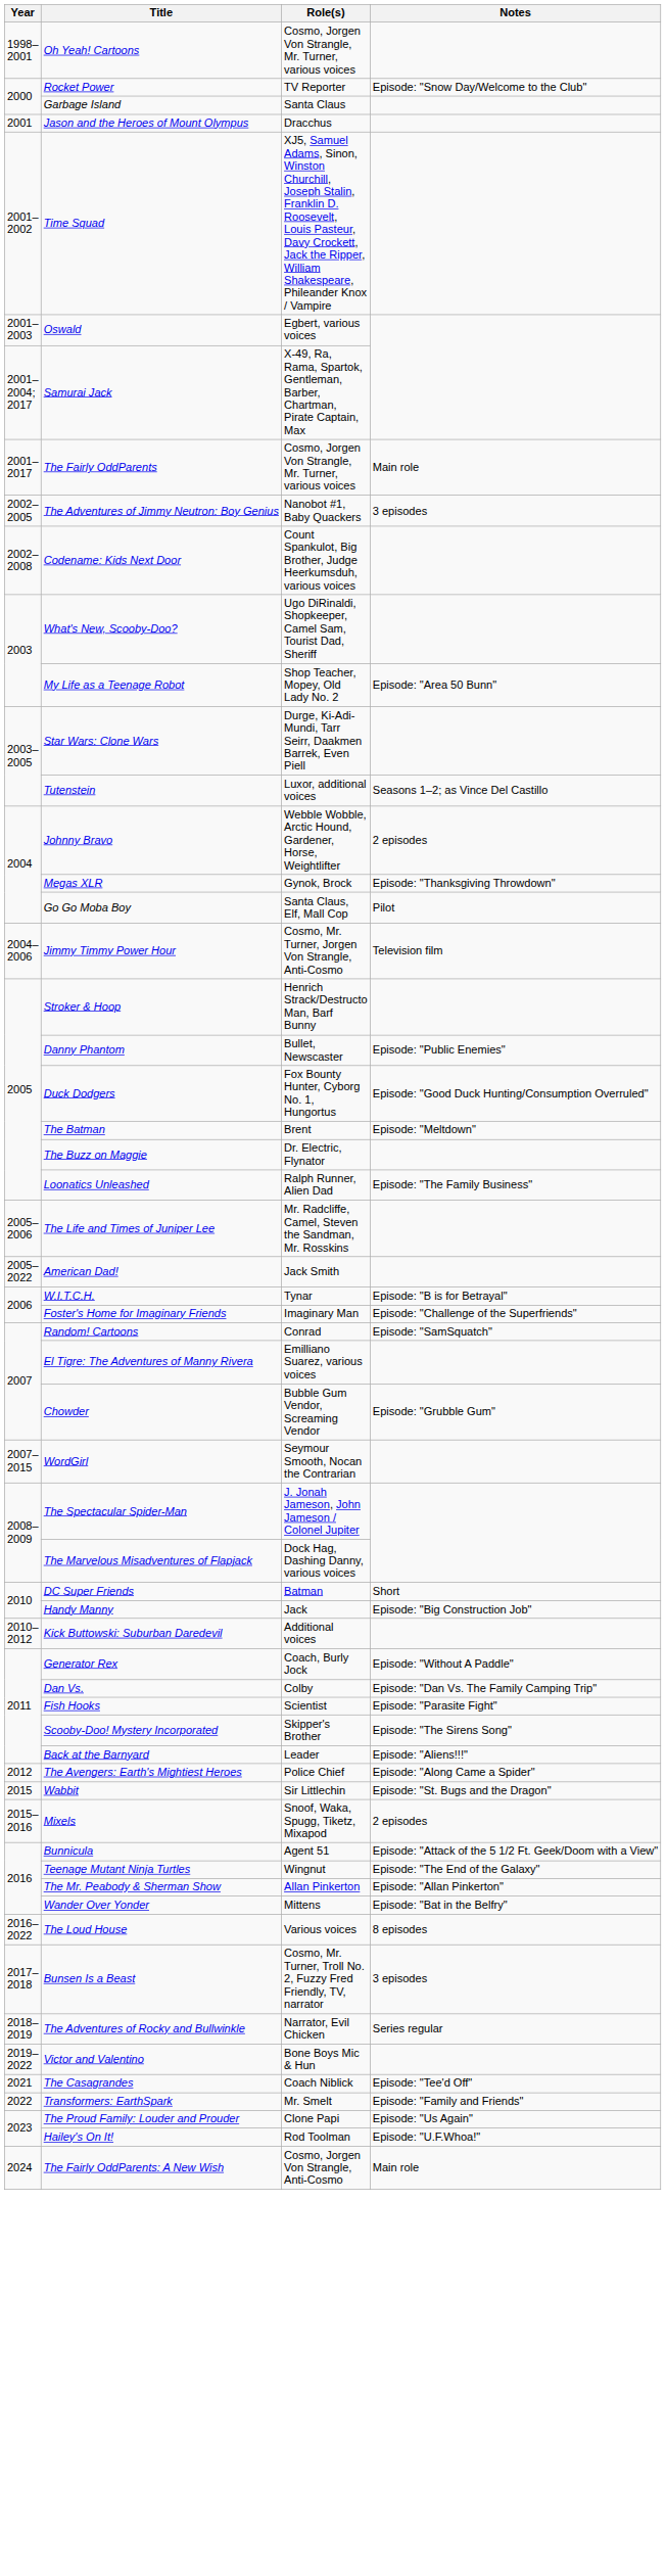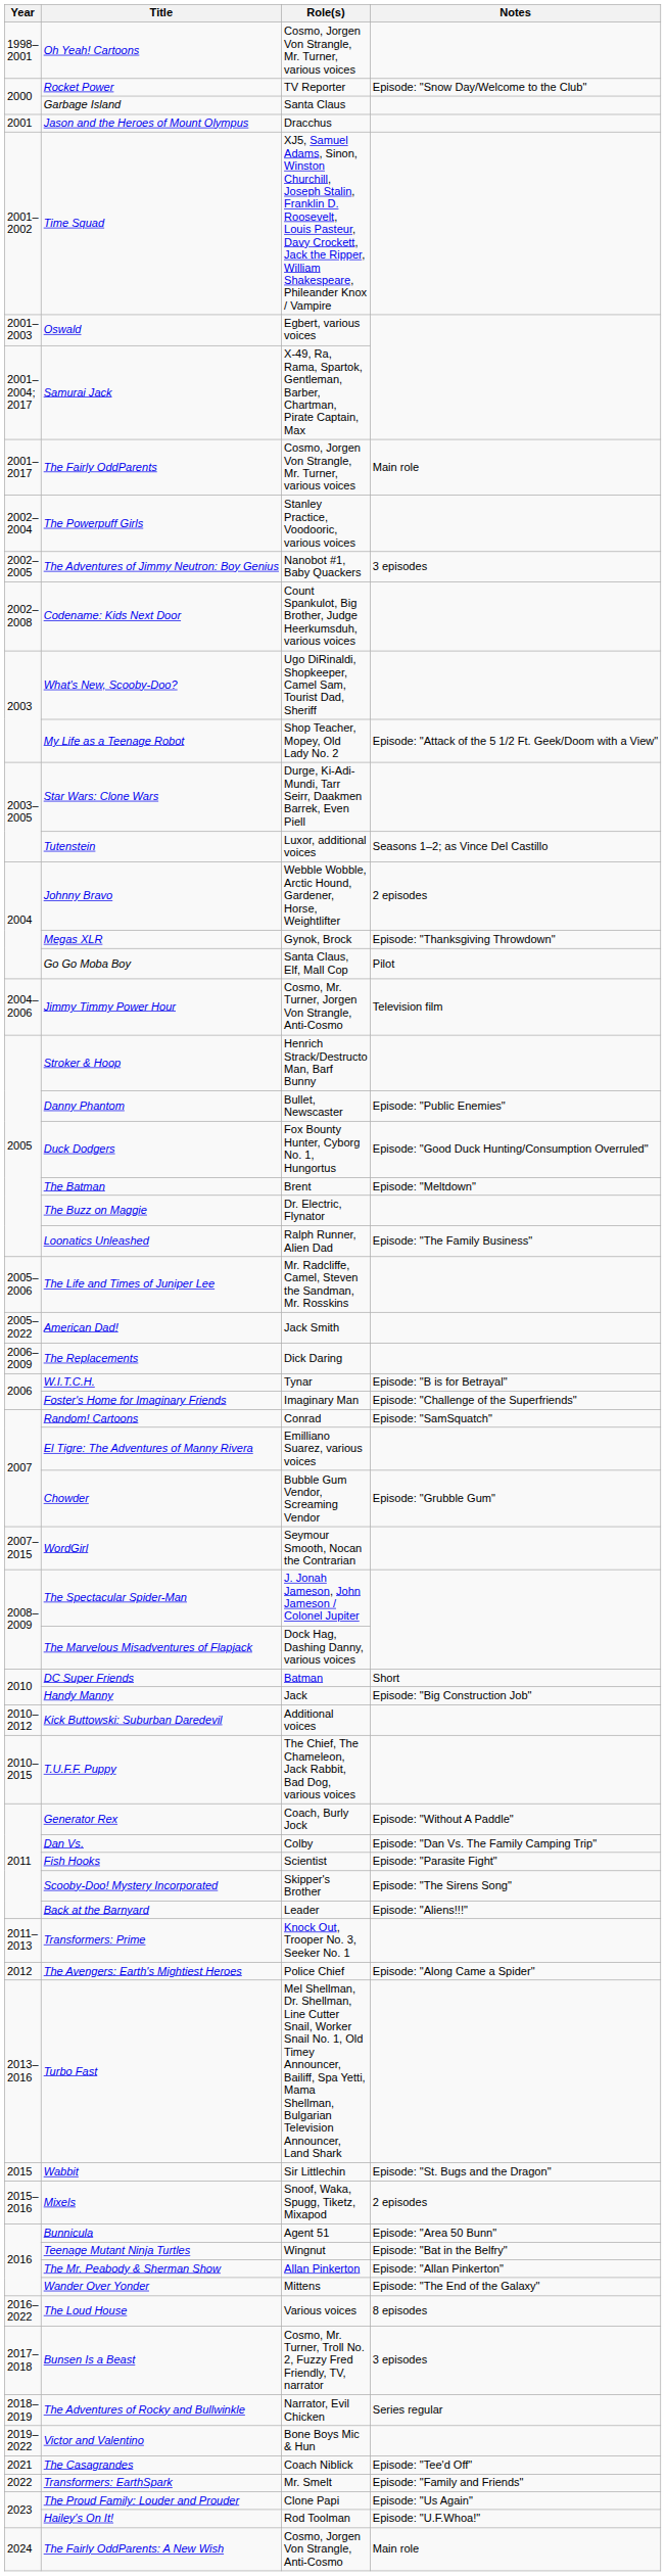+ row: 2002–2004 | The Powerpuff Girls | Stanley Practice, Voodooric, various voices
My Life as a Teenage Robot | Notes: Episode: "Area 50 Bunn" -> Episode: "Attack of the 5 1/2 Ft. Geek/Doom with a View"
+ row: 2006–2009 | The Replacements | Dick Daring
+ row: 2010–2015 | T.U.F.F. Puppy | The Chief, The Chameleon, Jack Rabbit, Bad Dog, various voices
+ row: 2011–2013 | Transformers: Prime | Knock Out, Trooper No. 3, Seeker No. 1
+ row: 2013–2016 | Turbo Fast | Mel Shellman, Dr. Shellman, Line Cutter Snail, Worker Snail No. 1, Old Timey Announcer, Bailiff, Spa Yetti, Mama Shellman, Bulgarian Television Announcer, Land Shark
Bunnicula | Notes: Episode: "Attack of the 5 1/2 Ft. Geek/Doom with a View" -> Episode: "Area 50 Bunn"
Teenage Mutant Ninja Turtles | Notes: Episode: "The End of the Galaxy" -> Episode: "Bat in the Belfry"
Wander Over Yonder | Notes: Episode: "Bat in the Belfry" -> Episode: "The End of the Galaxy"
